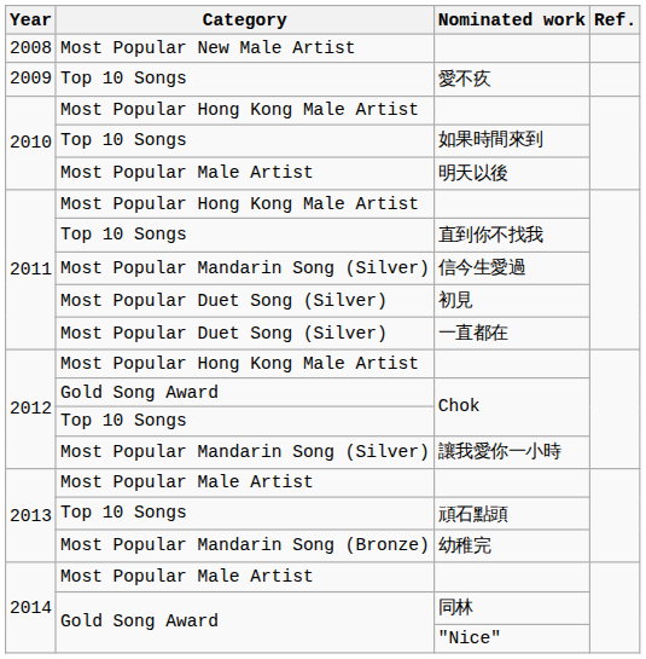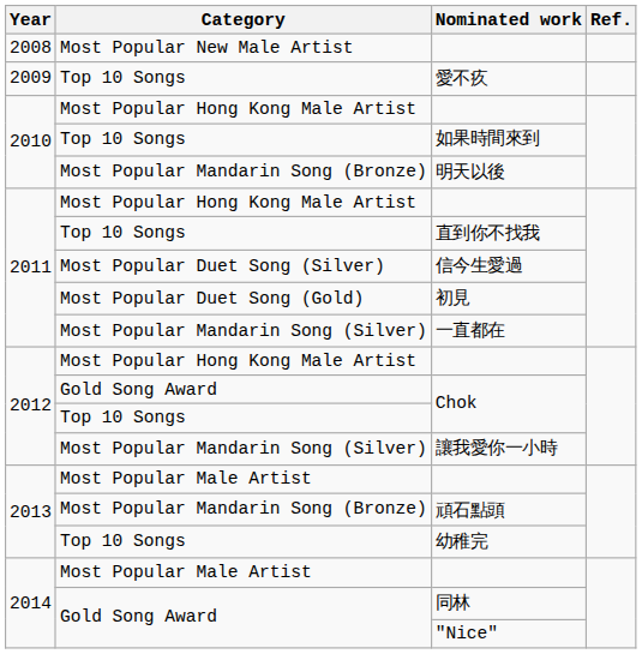明天以後 | Category: Most Popular Male Artist -> Most Popular Mandarin Song (Bronze)
信今生愛過 | Category: Most Popular Mandarin Song (Silver) -> Most Popular Duet Song (Silver)
初見 | Category: Most Popular Duet Song (Silver) -> Most Popular Duet Song (Gold)
一直都在 | Category: Most Popular Duet Song (Silver) -> Most Popular Mandarin Song (Silver)
頑石點頭 | Category: Top 10 Songs -> Most Popular Mandarin Song (Bronze)
幼稚完 | Category: Most Popular Mandarin Song (Bronze) -> Top 10 Songs
